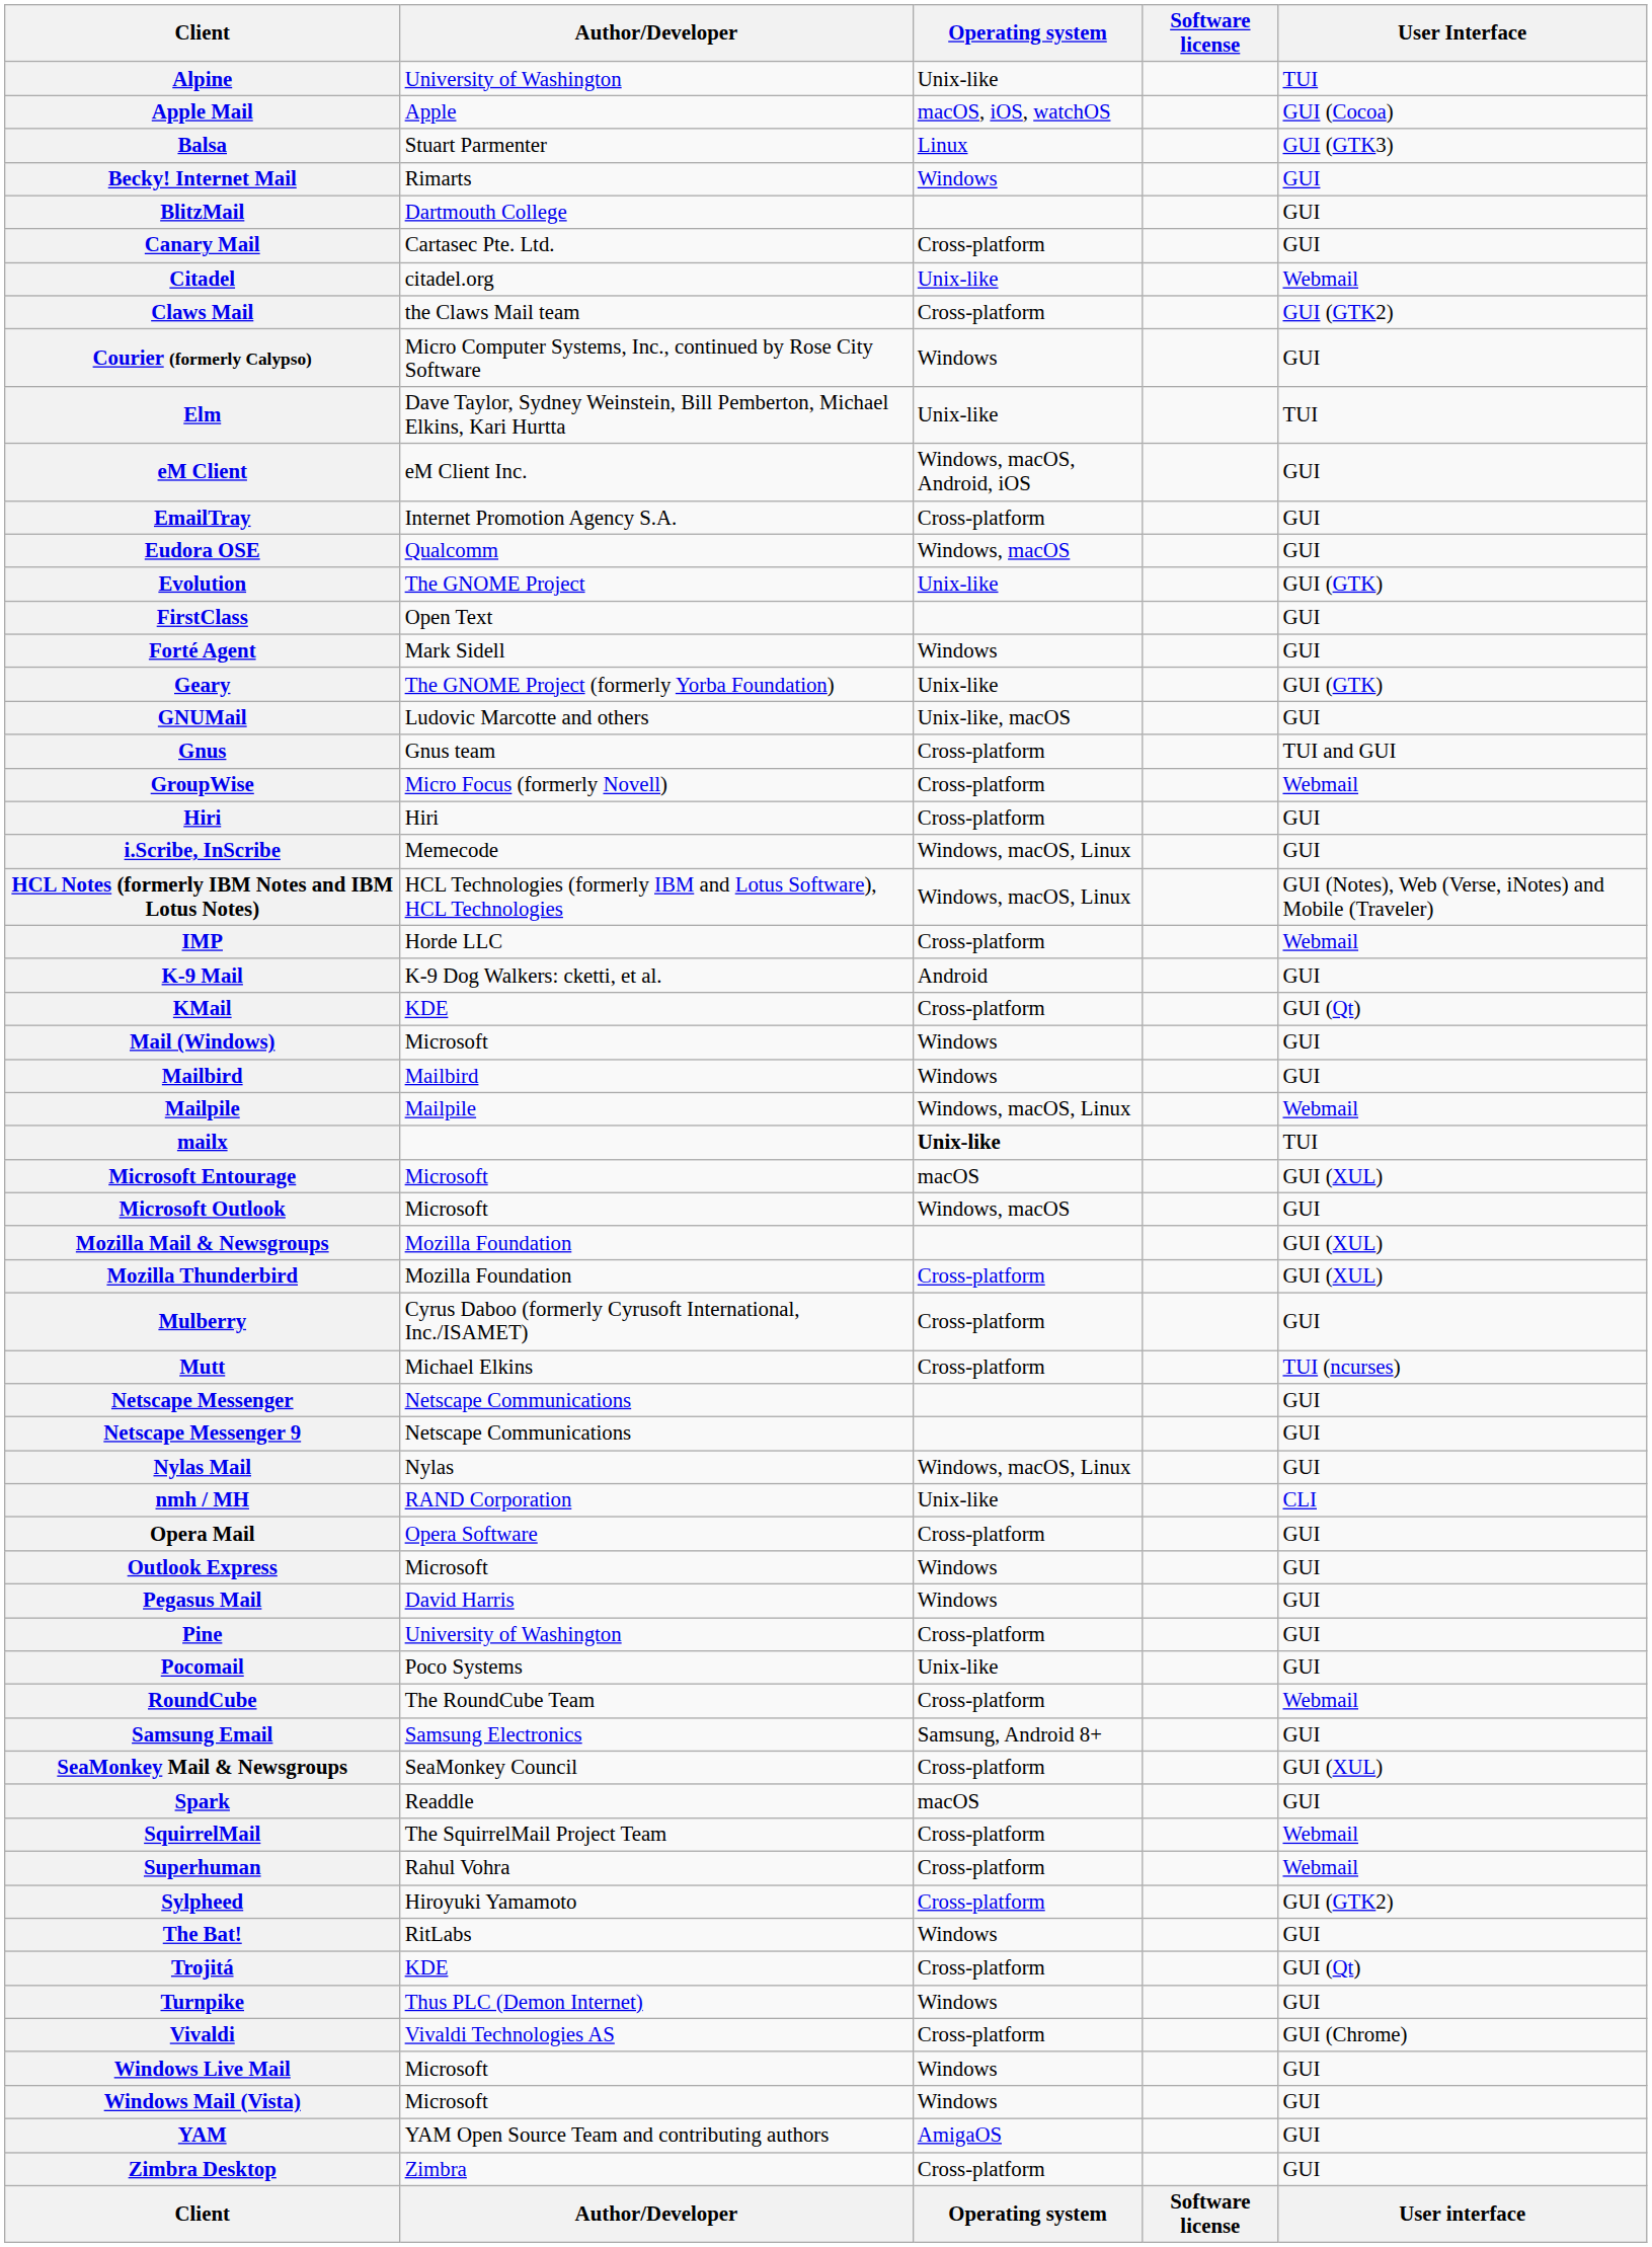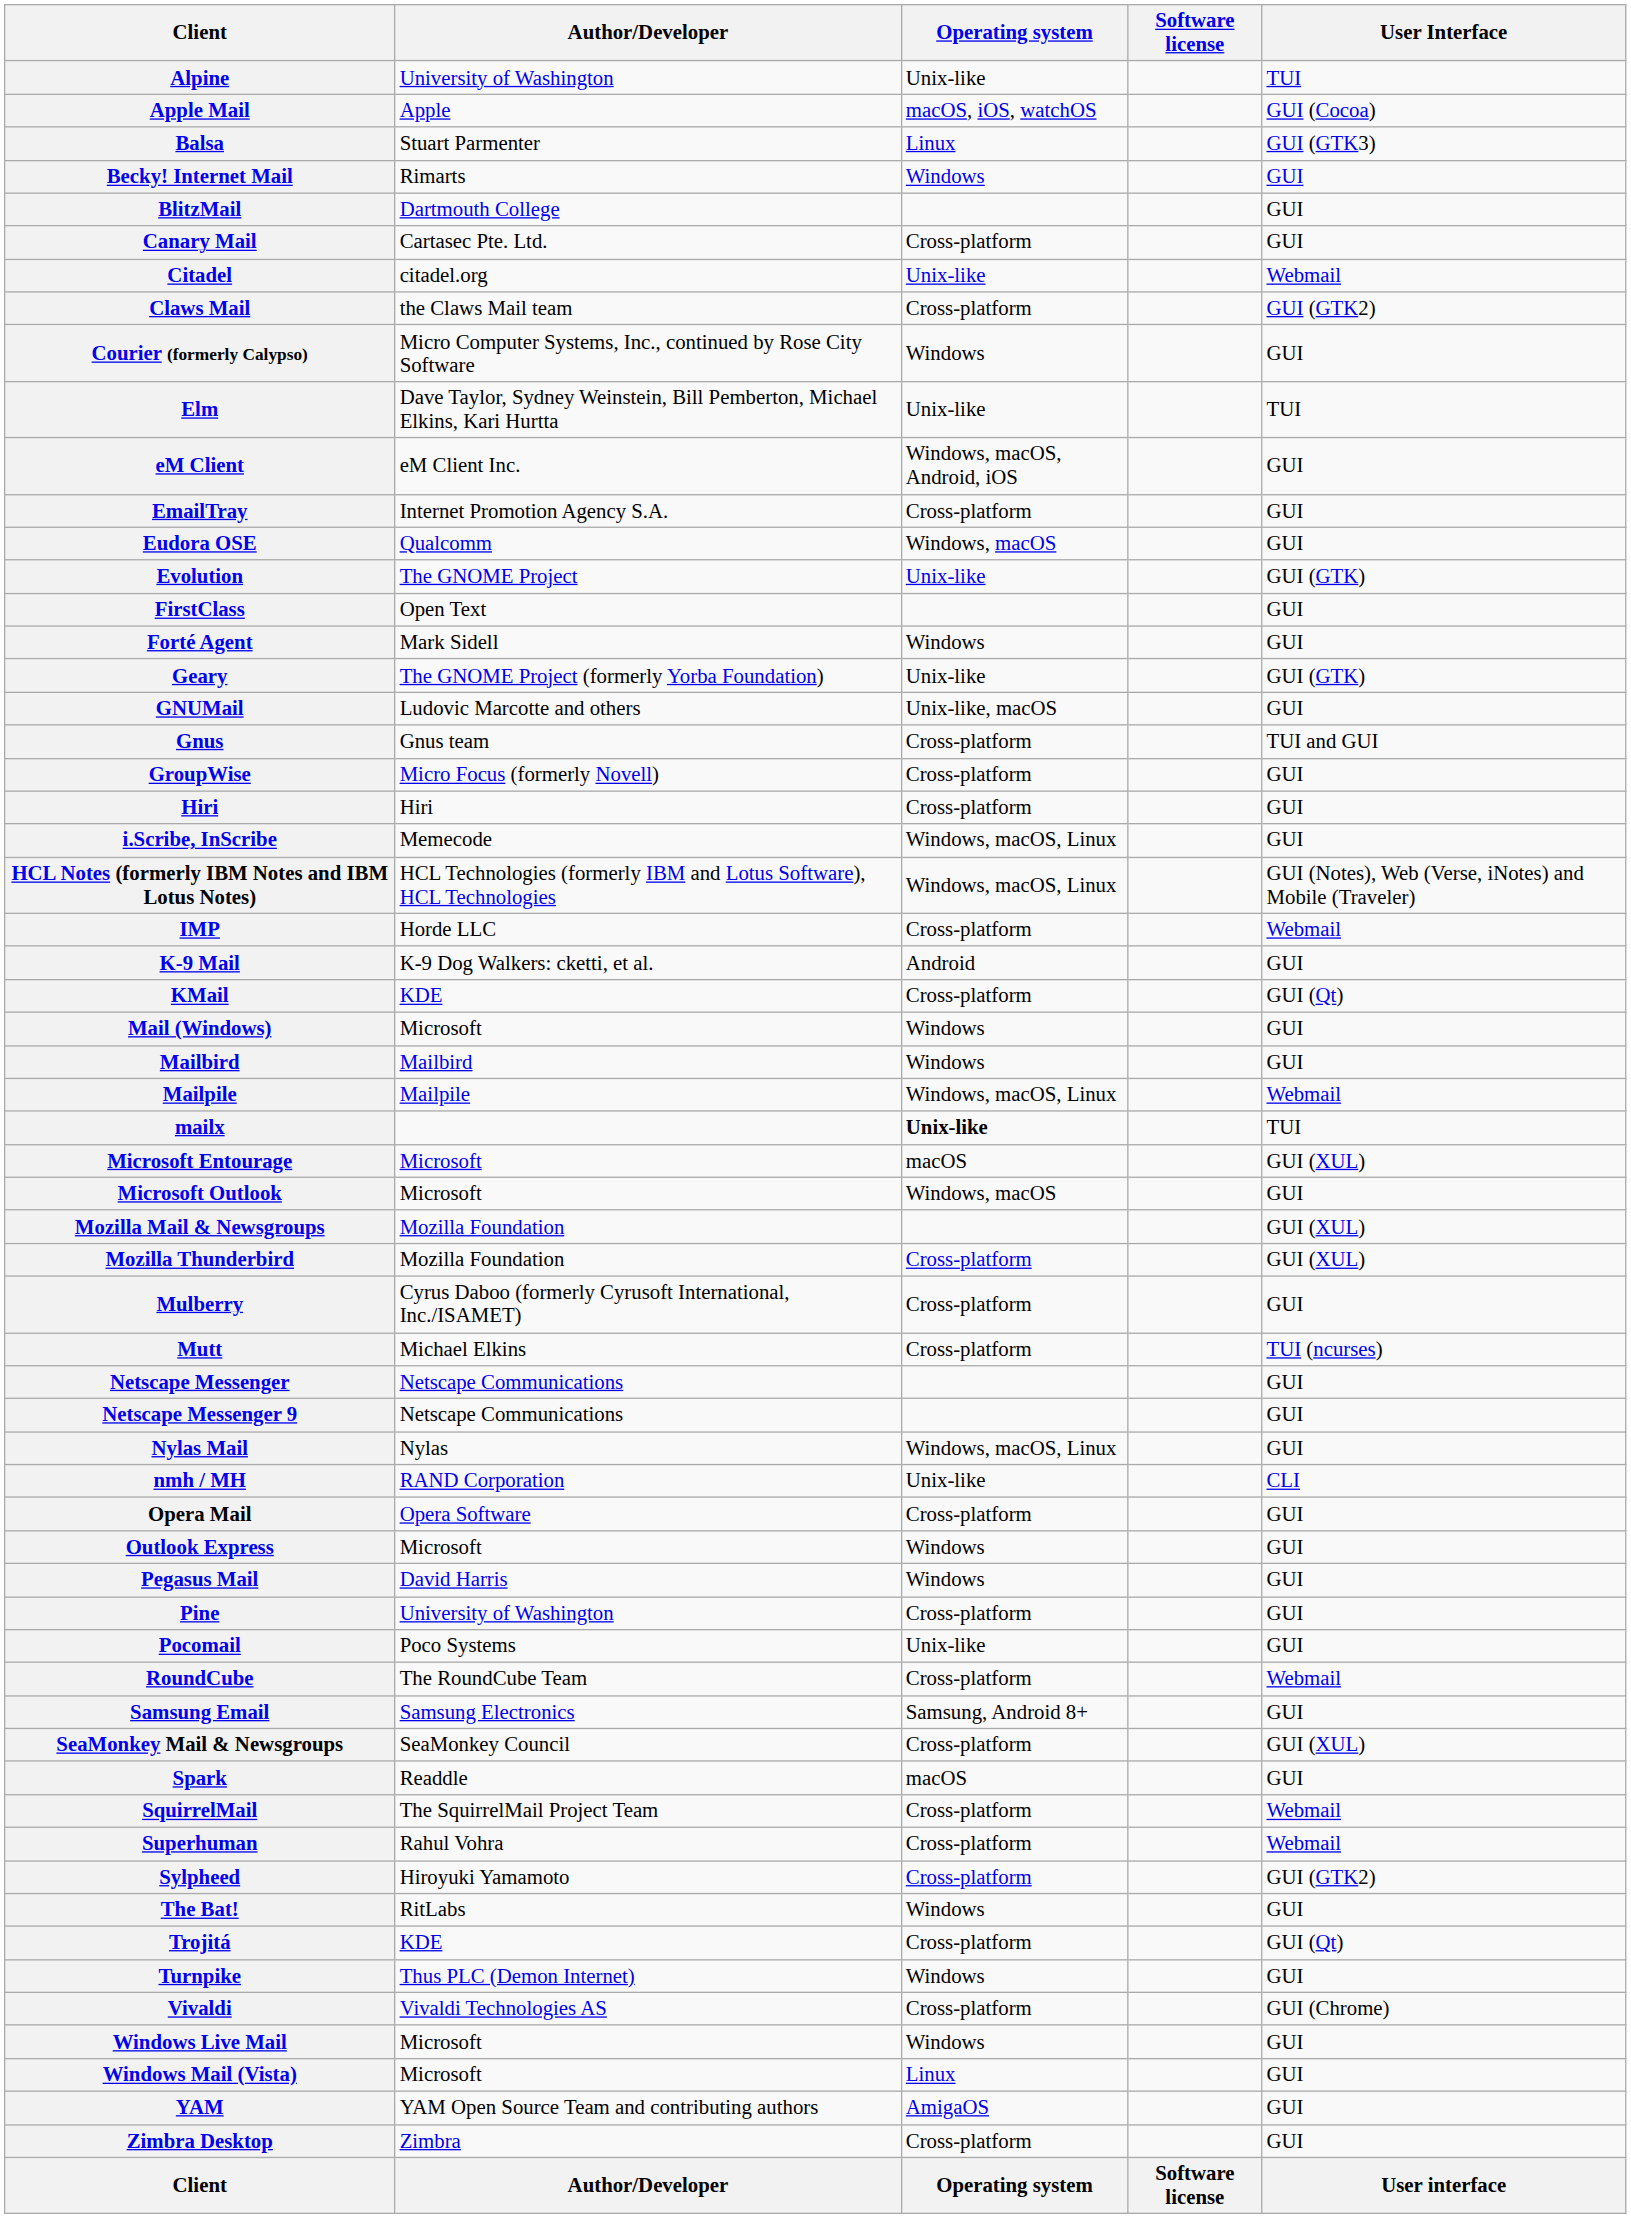GroupWise | User Interface: Webmail -> GUI
Windows Mail (Vista) | Operating system: Windows -> Linux
